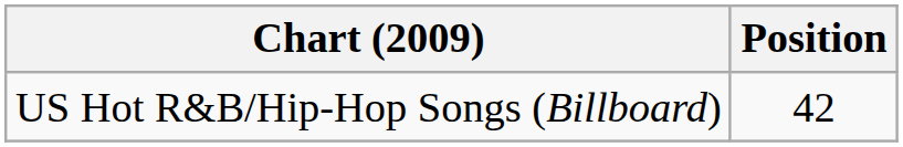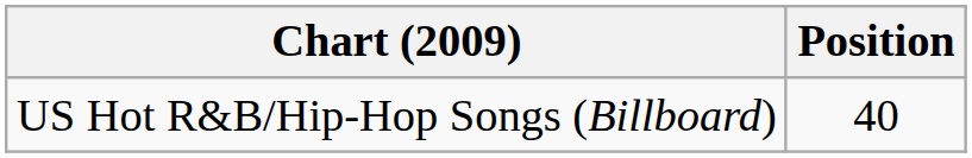US Hot R&B/Hip-Hop Songs (Billboard) | Position: 42 -> 40
